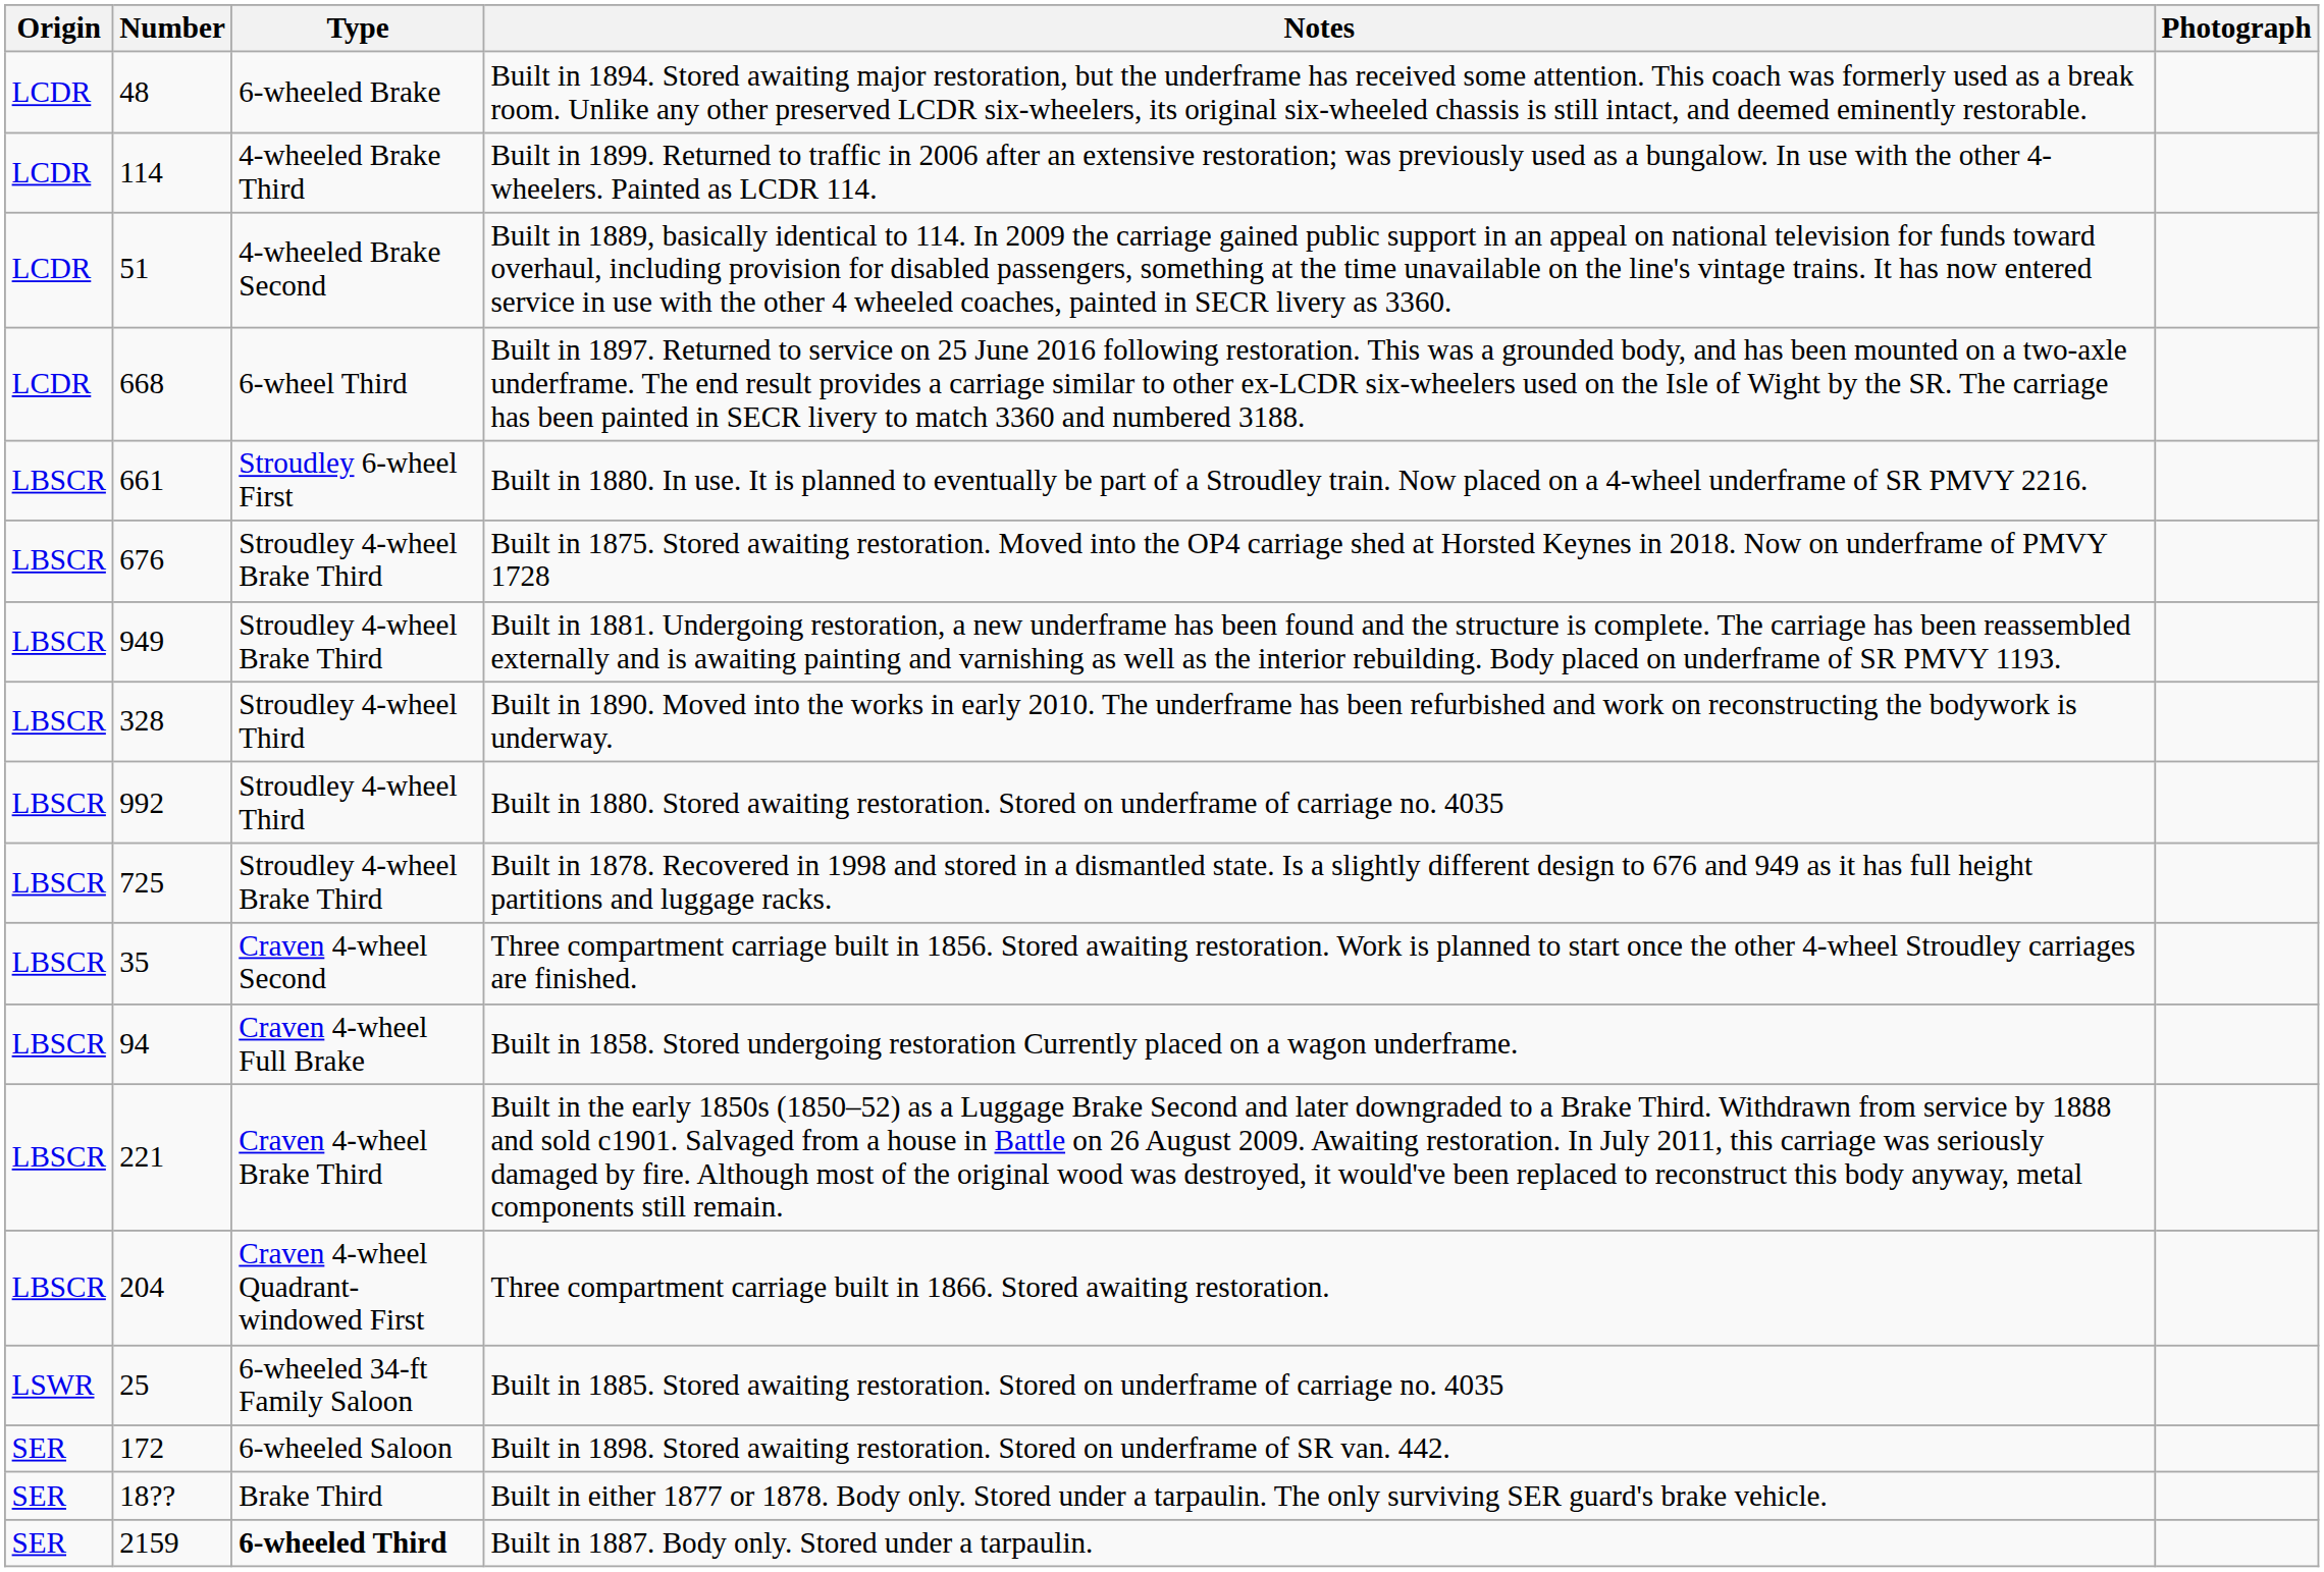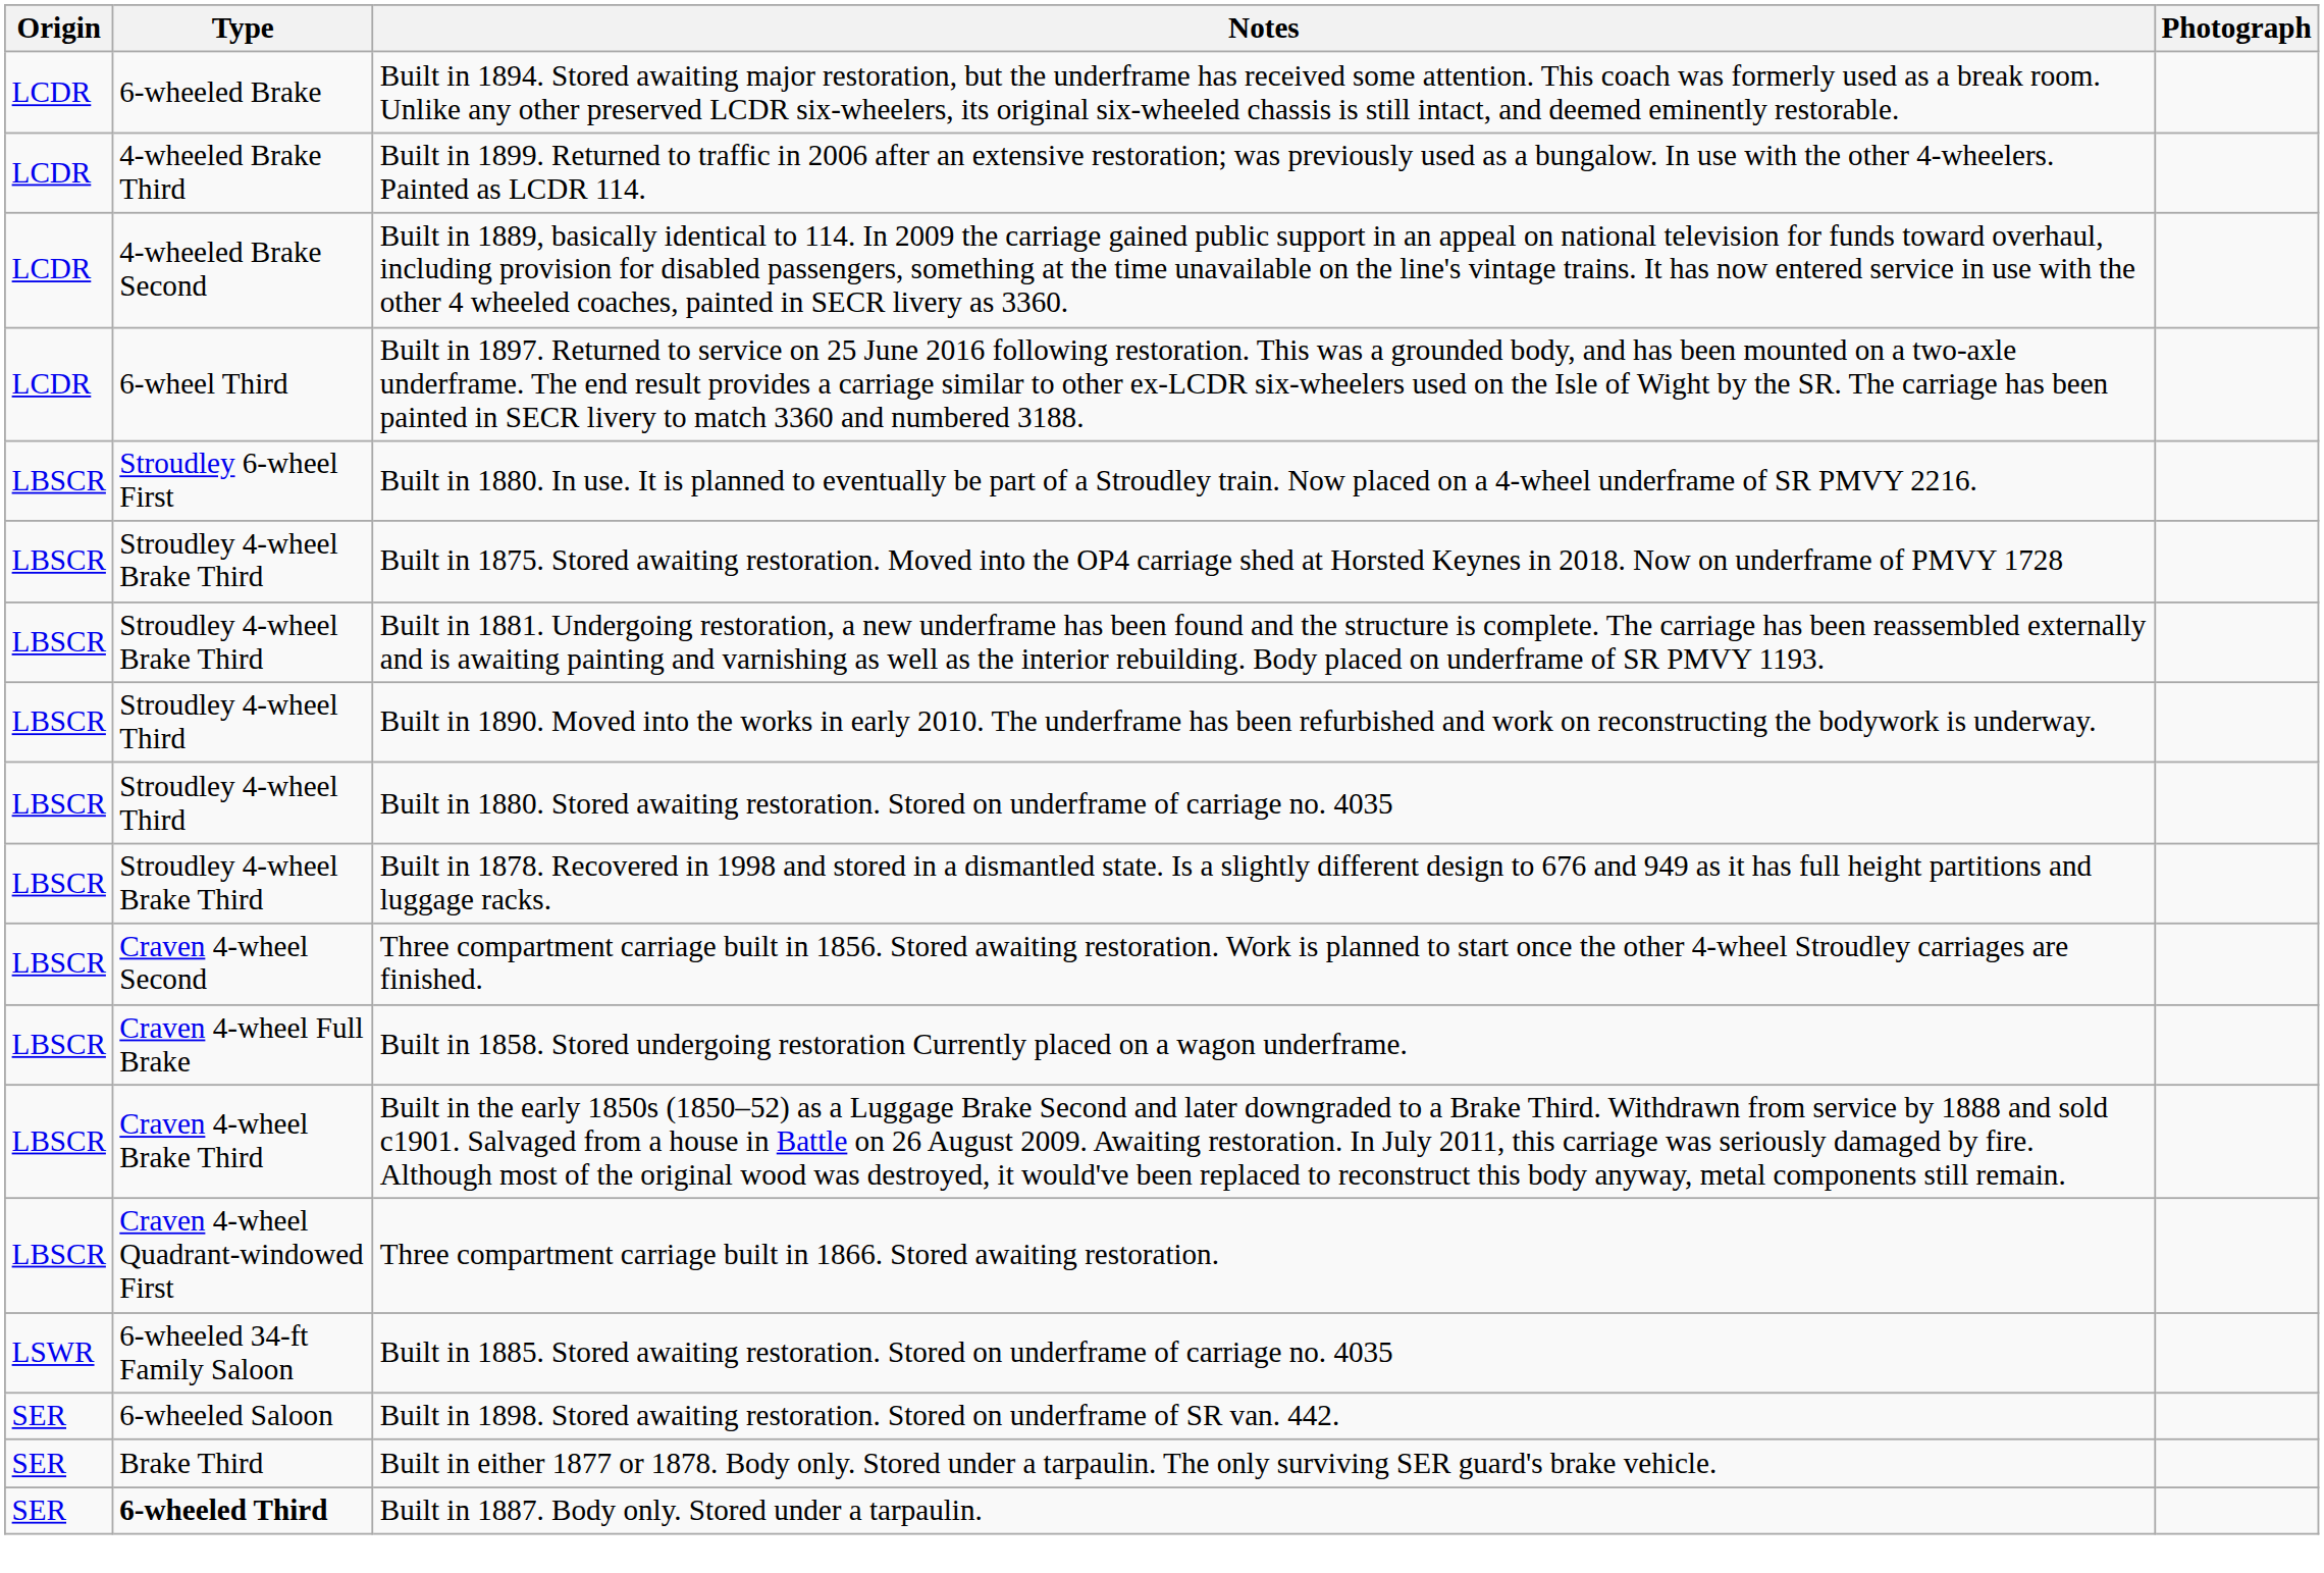- column: Number | 48 | 114 | 51 | 668 | 661 | 676 | 949 | 328 | 992 | 725 | 35 | 94 | 221 | 204 | 25 | 172 | 18?? | 2159
